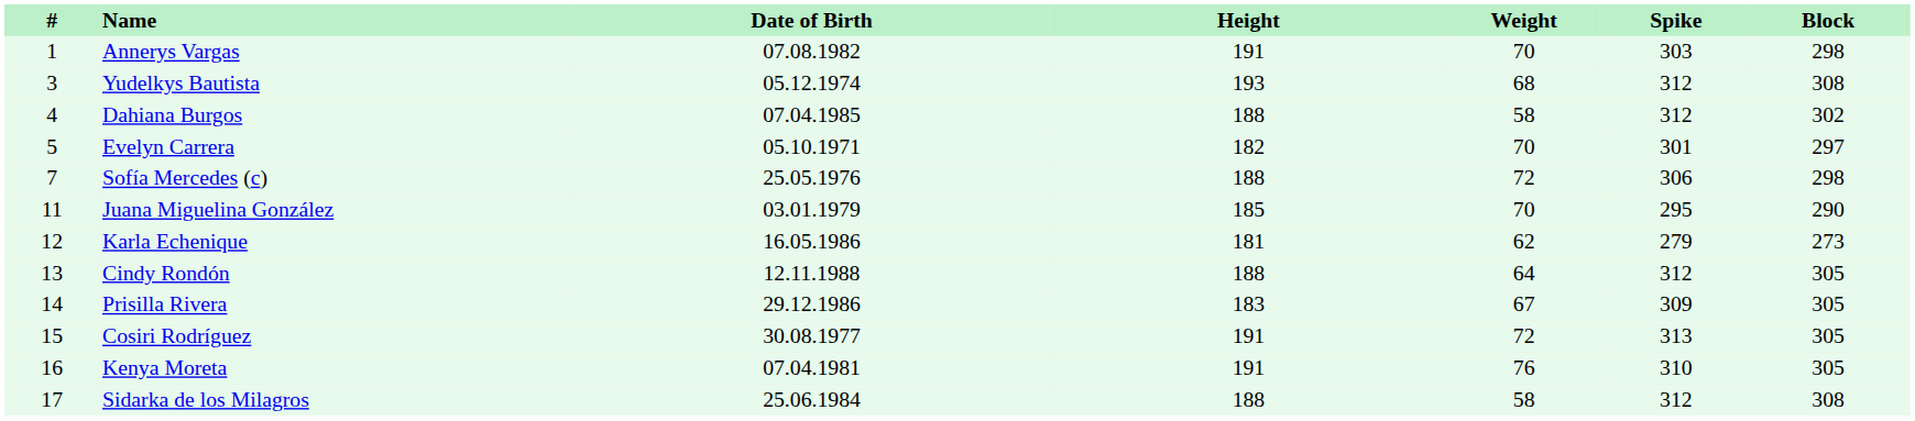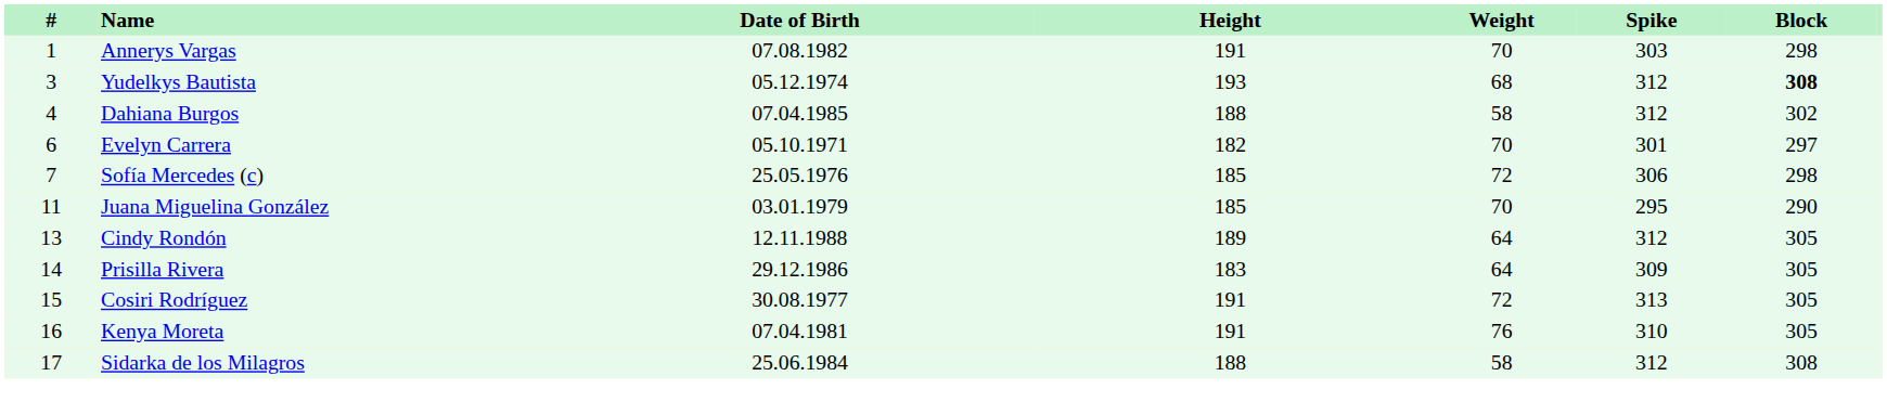Yudelkys Bautista | Block: normal -> bold
Evelyn Carrera | #: 5 -> 6
Sofía Mercedes (c) | Height: 188 -> 185
- row: 12 | Karla Echenique | 16.05.1986 | 181 | 62 | 279 | 273
Cindy Rondón | Height: 188 -> 189
Prisilla Rivera | Weight: 67 -> 64
